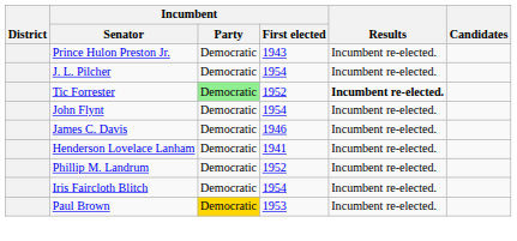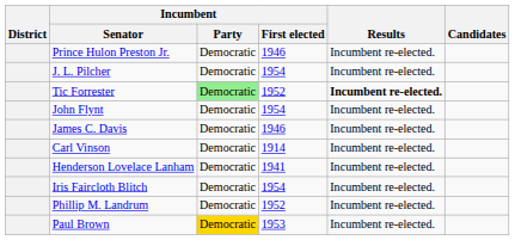Prince Hulon Preston Jr. | Incumbent / First elected: 1943 -> 1946
+ row: Carl Vinson | Democratic | 1914 | Incumbent re-elected.
rows swapped: Iris Faircloth Blitch <-> Phillip M. Landrum
